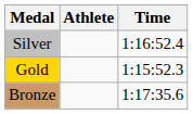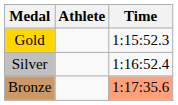rows swapped: Gold <-> Silver
Bronze | Time: no background -> lightsalmon background
